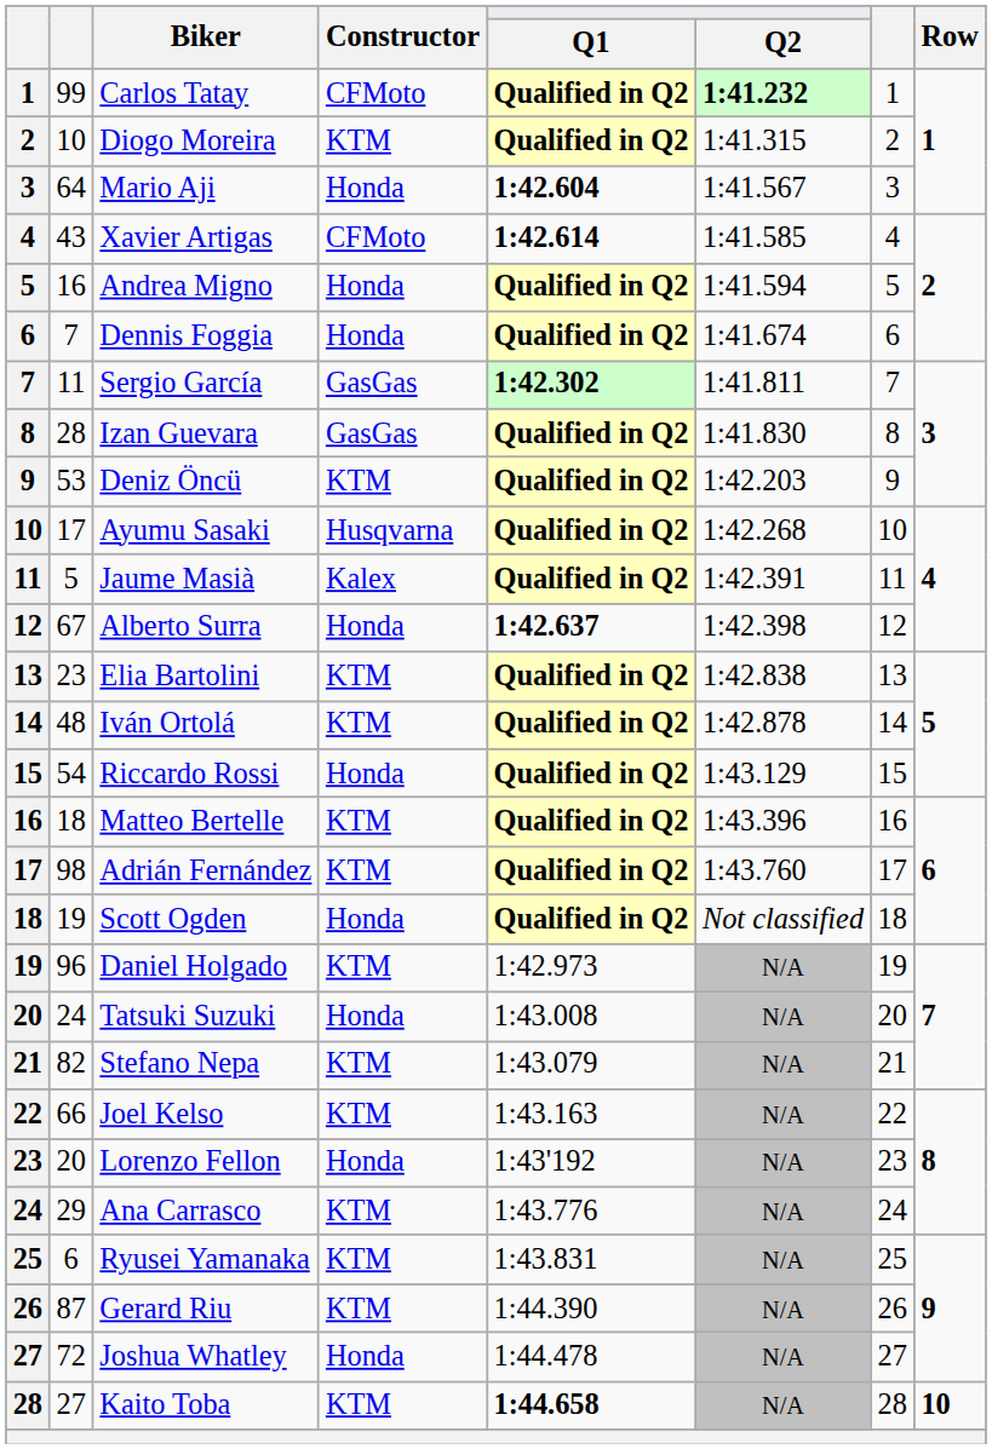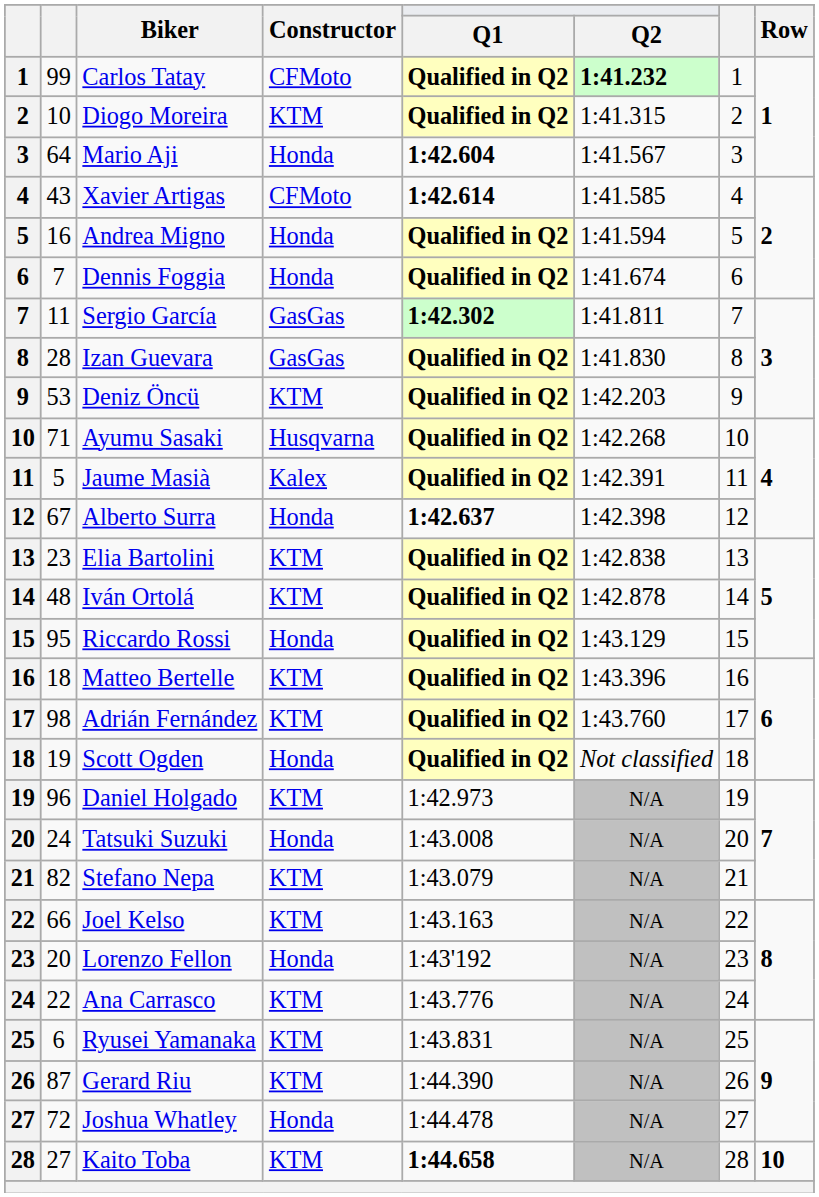Ayumu Sasaki | column 2: 17 -> 71
Riccardo Rossi | column 2: 54 -> 95
Ana Carrasco | column 2: 29 -> 22
